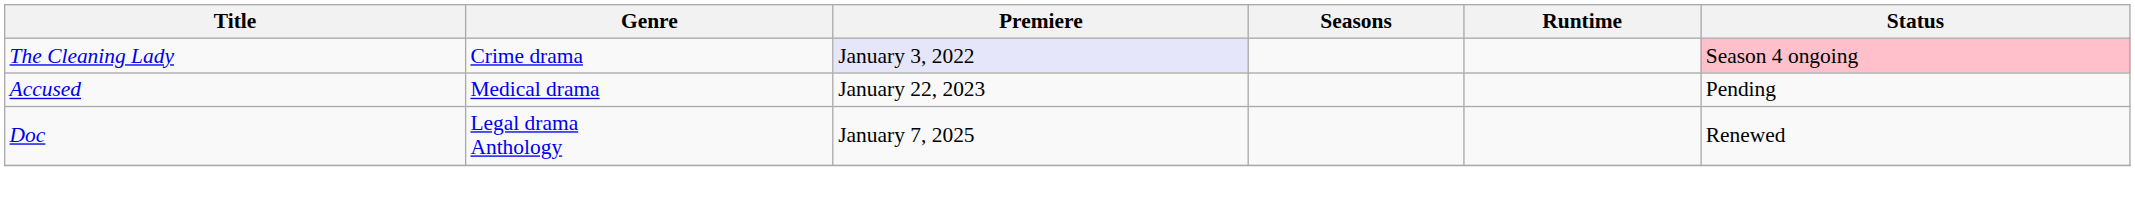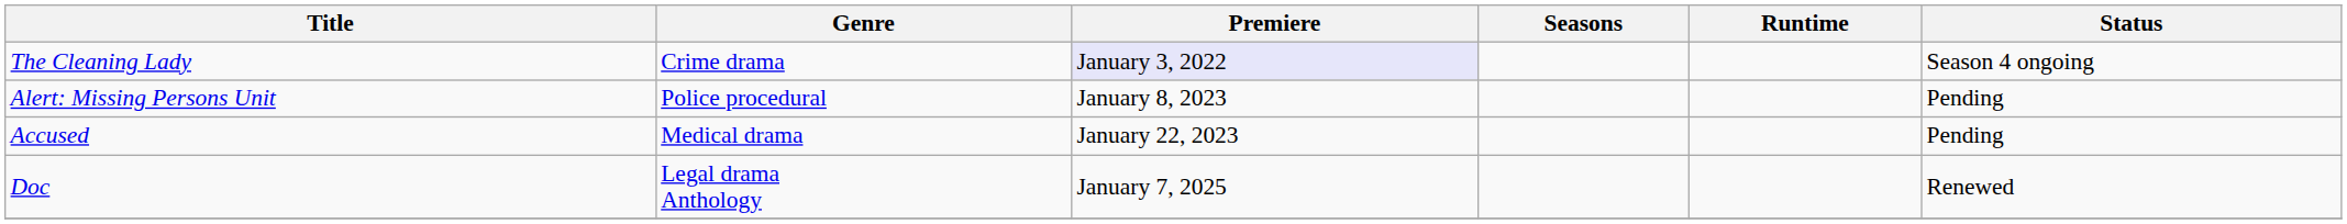The Cleaning Lady | Status: pink background -> no background
+ row: Alert: Missing Persons Unit | Police procedural | January 8, 2023 | Pending
